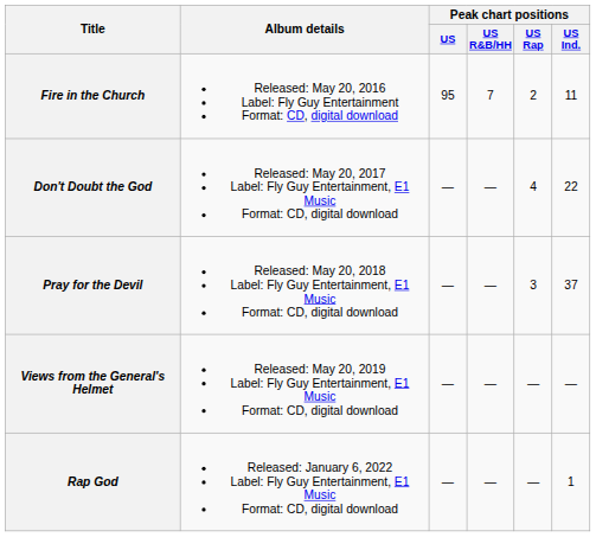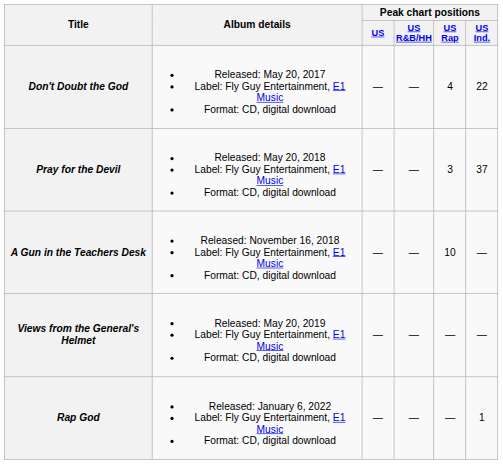- row: Fire in the Church | Released: May 20, 2016 Label: Fly Guy Entertainment Format: CD, digital download | 95 | 7 | 2 | 11
+ row: A Gun in the Teachers Desk | Released: November 16, 2018 Label: Fly Guy Entertainment, E1 Music Format: CD, digital download | — | — | 10 | —
